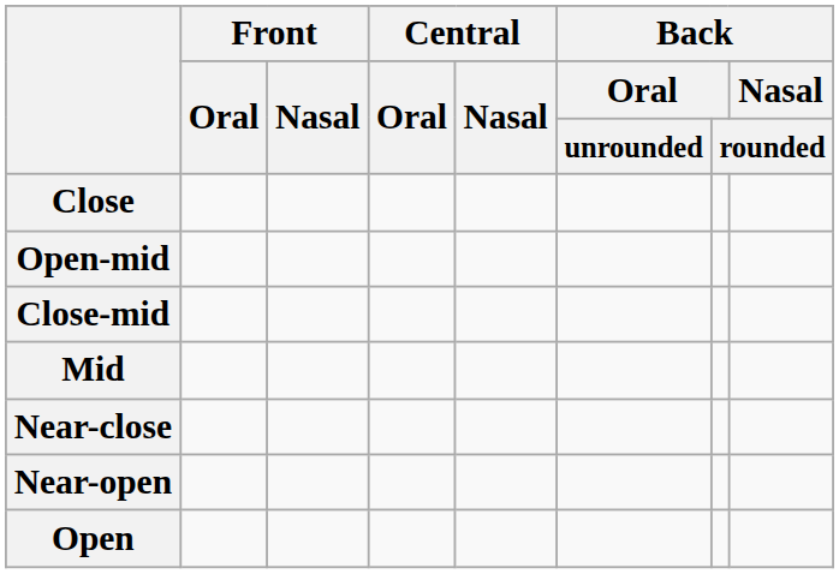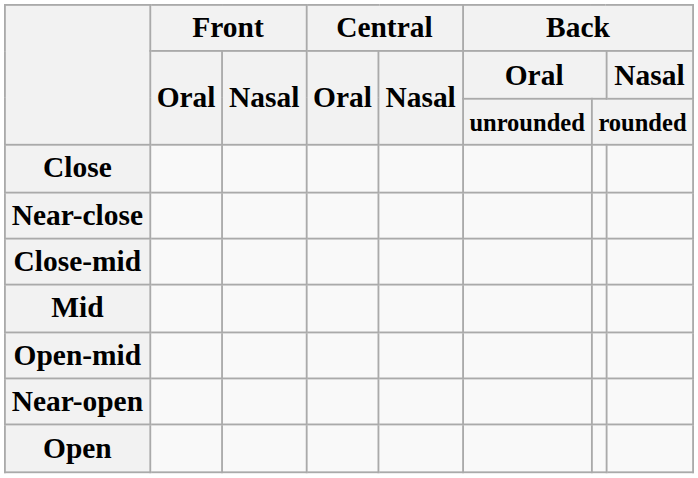rows swapped: Near-close <-> Open-mid
